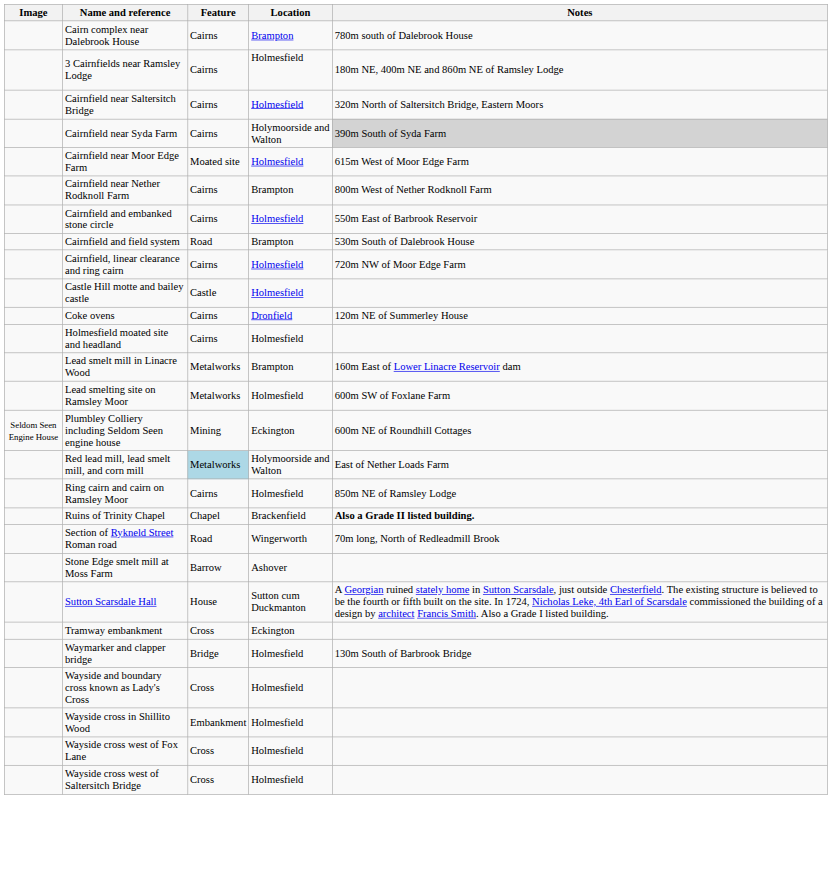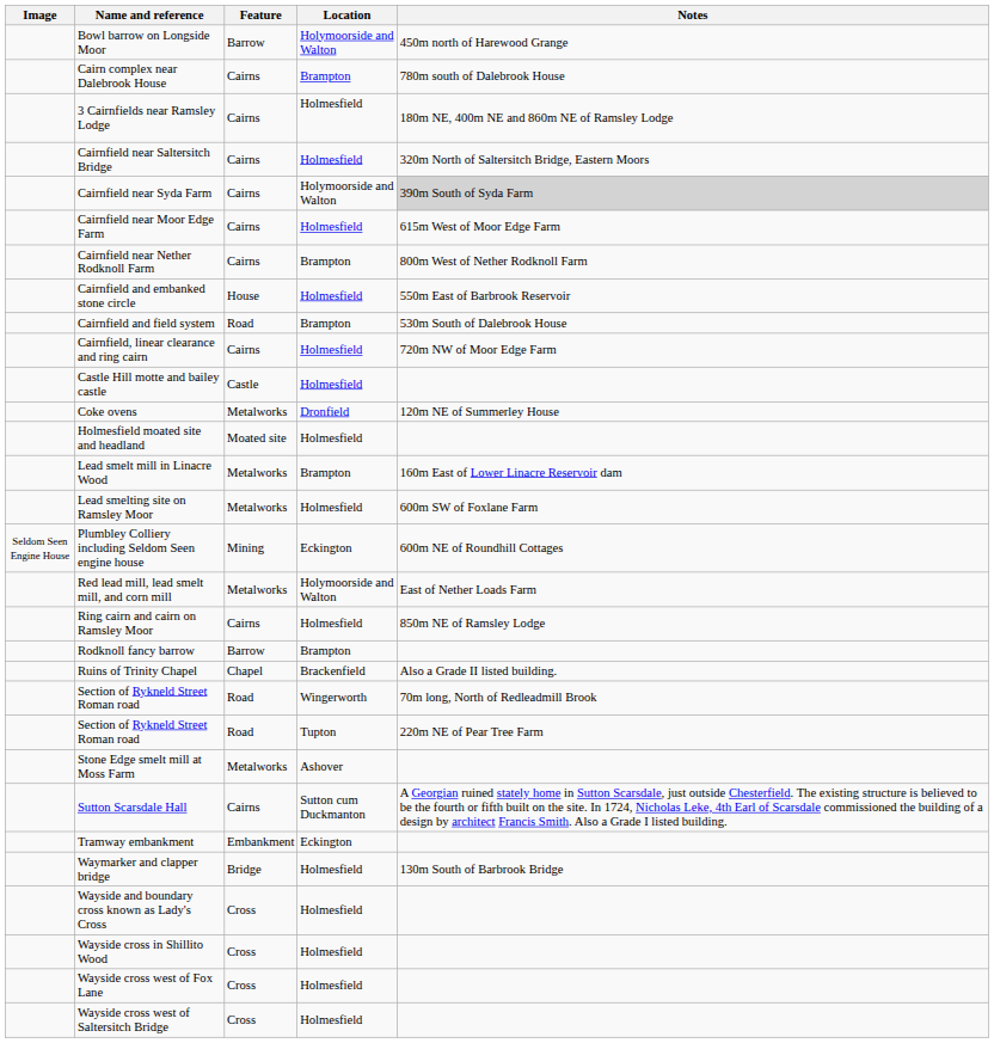+ row: Bowl barrow on Longside Moor | Barrow | Holymoorside and Walton | 450m north of Harewood Grange
Cairnfield near Moor Edge Farm | Feature: Moated site -> Cairns
Cairnfield and embanked stone circle | Feature: Cairns -> House
Coke ovens | Feature: Cairns -> Metalworks
Holmesfield moated site and headland | Feature: Cairns -> Moated site
Red lead mill, lead smelt mill, and corn mill | Feature: lightblue background -> no background
+ row: Rodknoll fancy barrow | Barrow | Brampton
Ruins of Trinity Chapel | Notes: bold -> normal
+ row: Section of Rykneld Street Roman road | Road | Tupton | 220m NE of Pear Tree Farm
Stone Edge smelt mill at Moss Farm | Feature: Barrow -> Metalworks
Sutton Scarsdale Hall | Feature: House -> Cairns
Tramway embankment | Feature: Cross -> Embankment
Wayside cross in Shillito Wood | Feature: Embankment -> Cross
